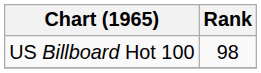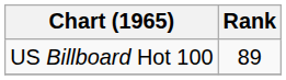US Billboard Hot 100 | Rank: 98 -> 89
